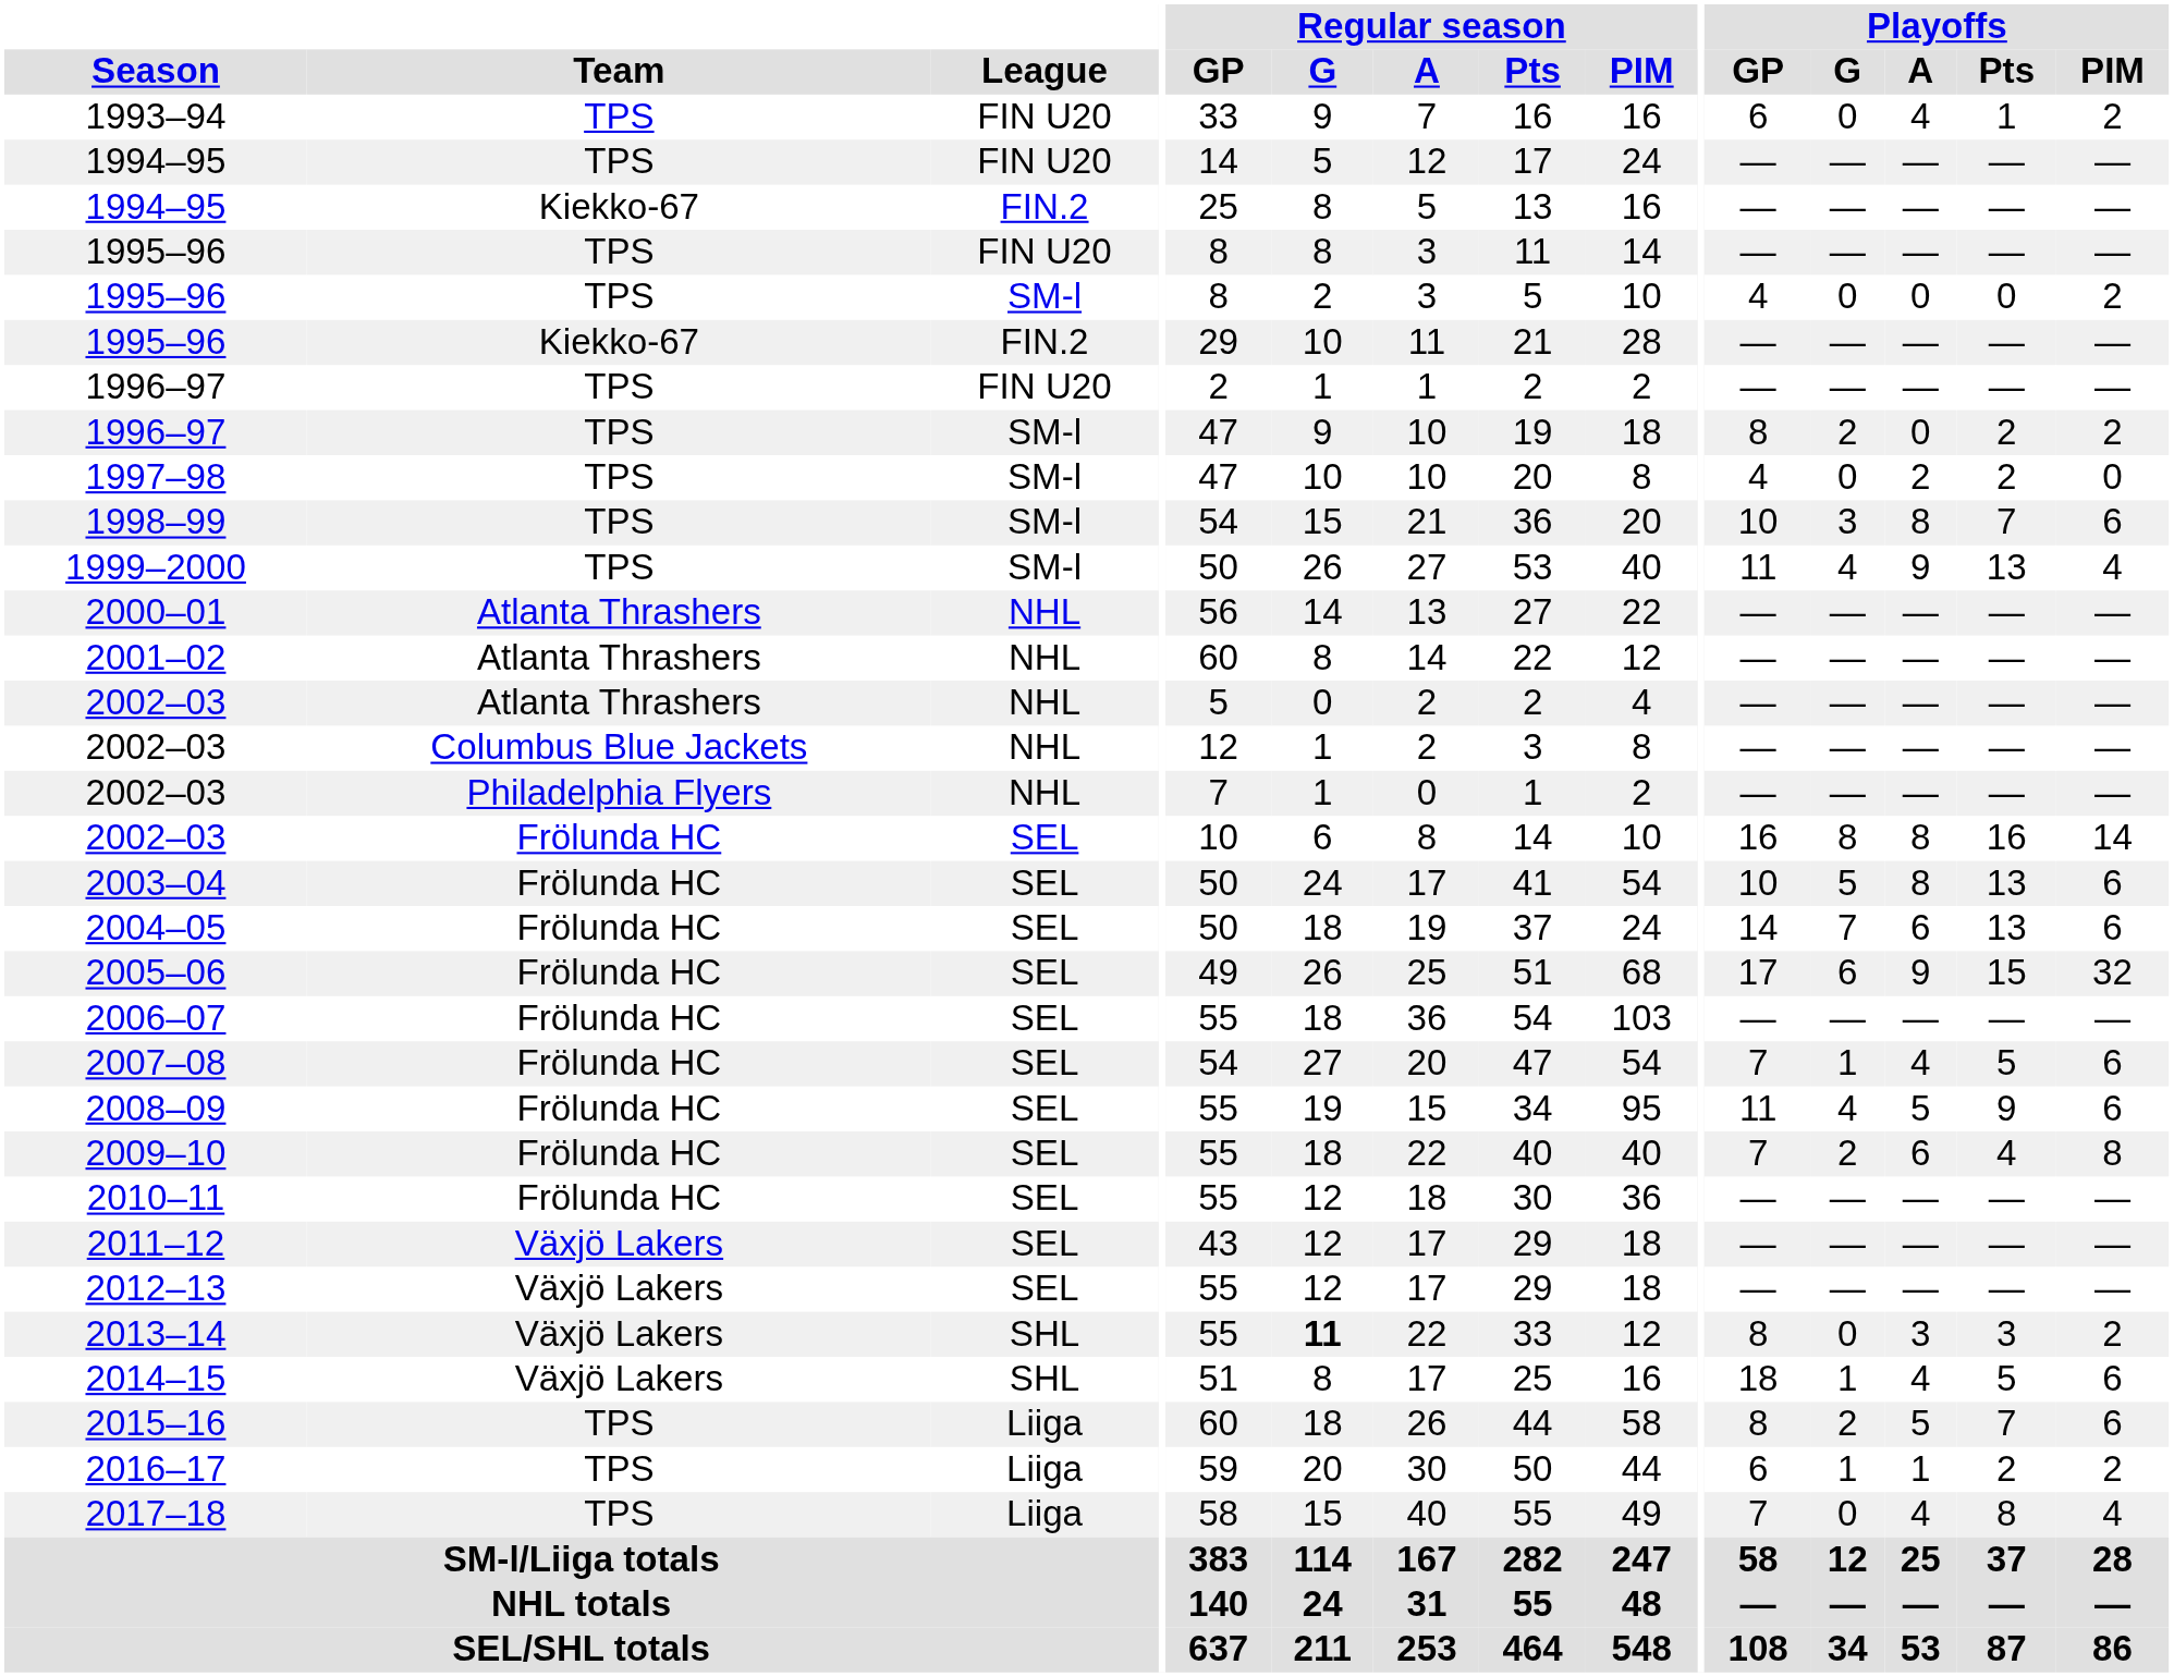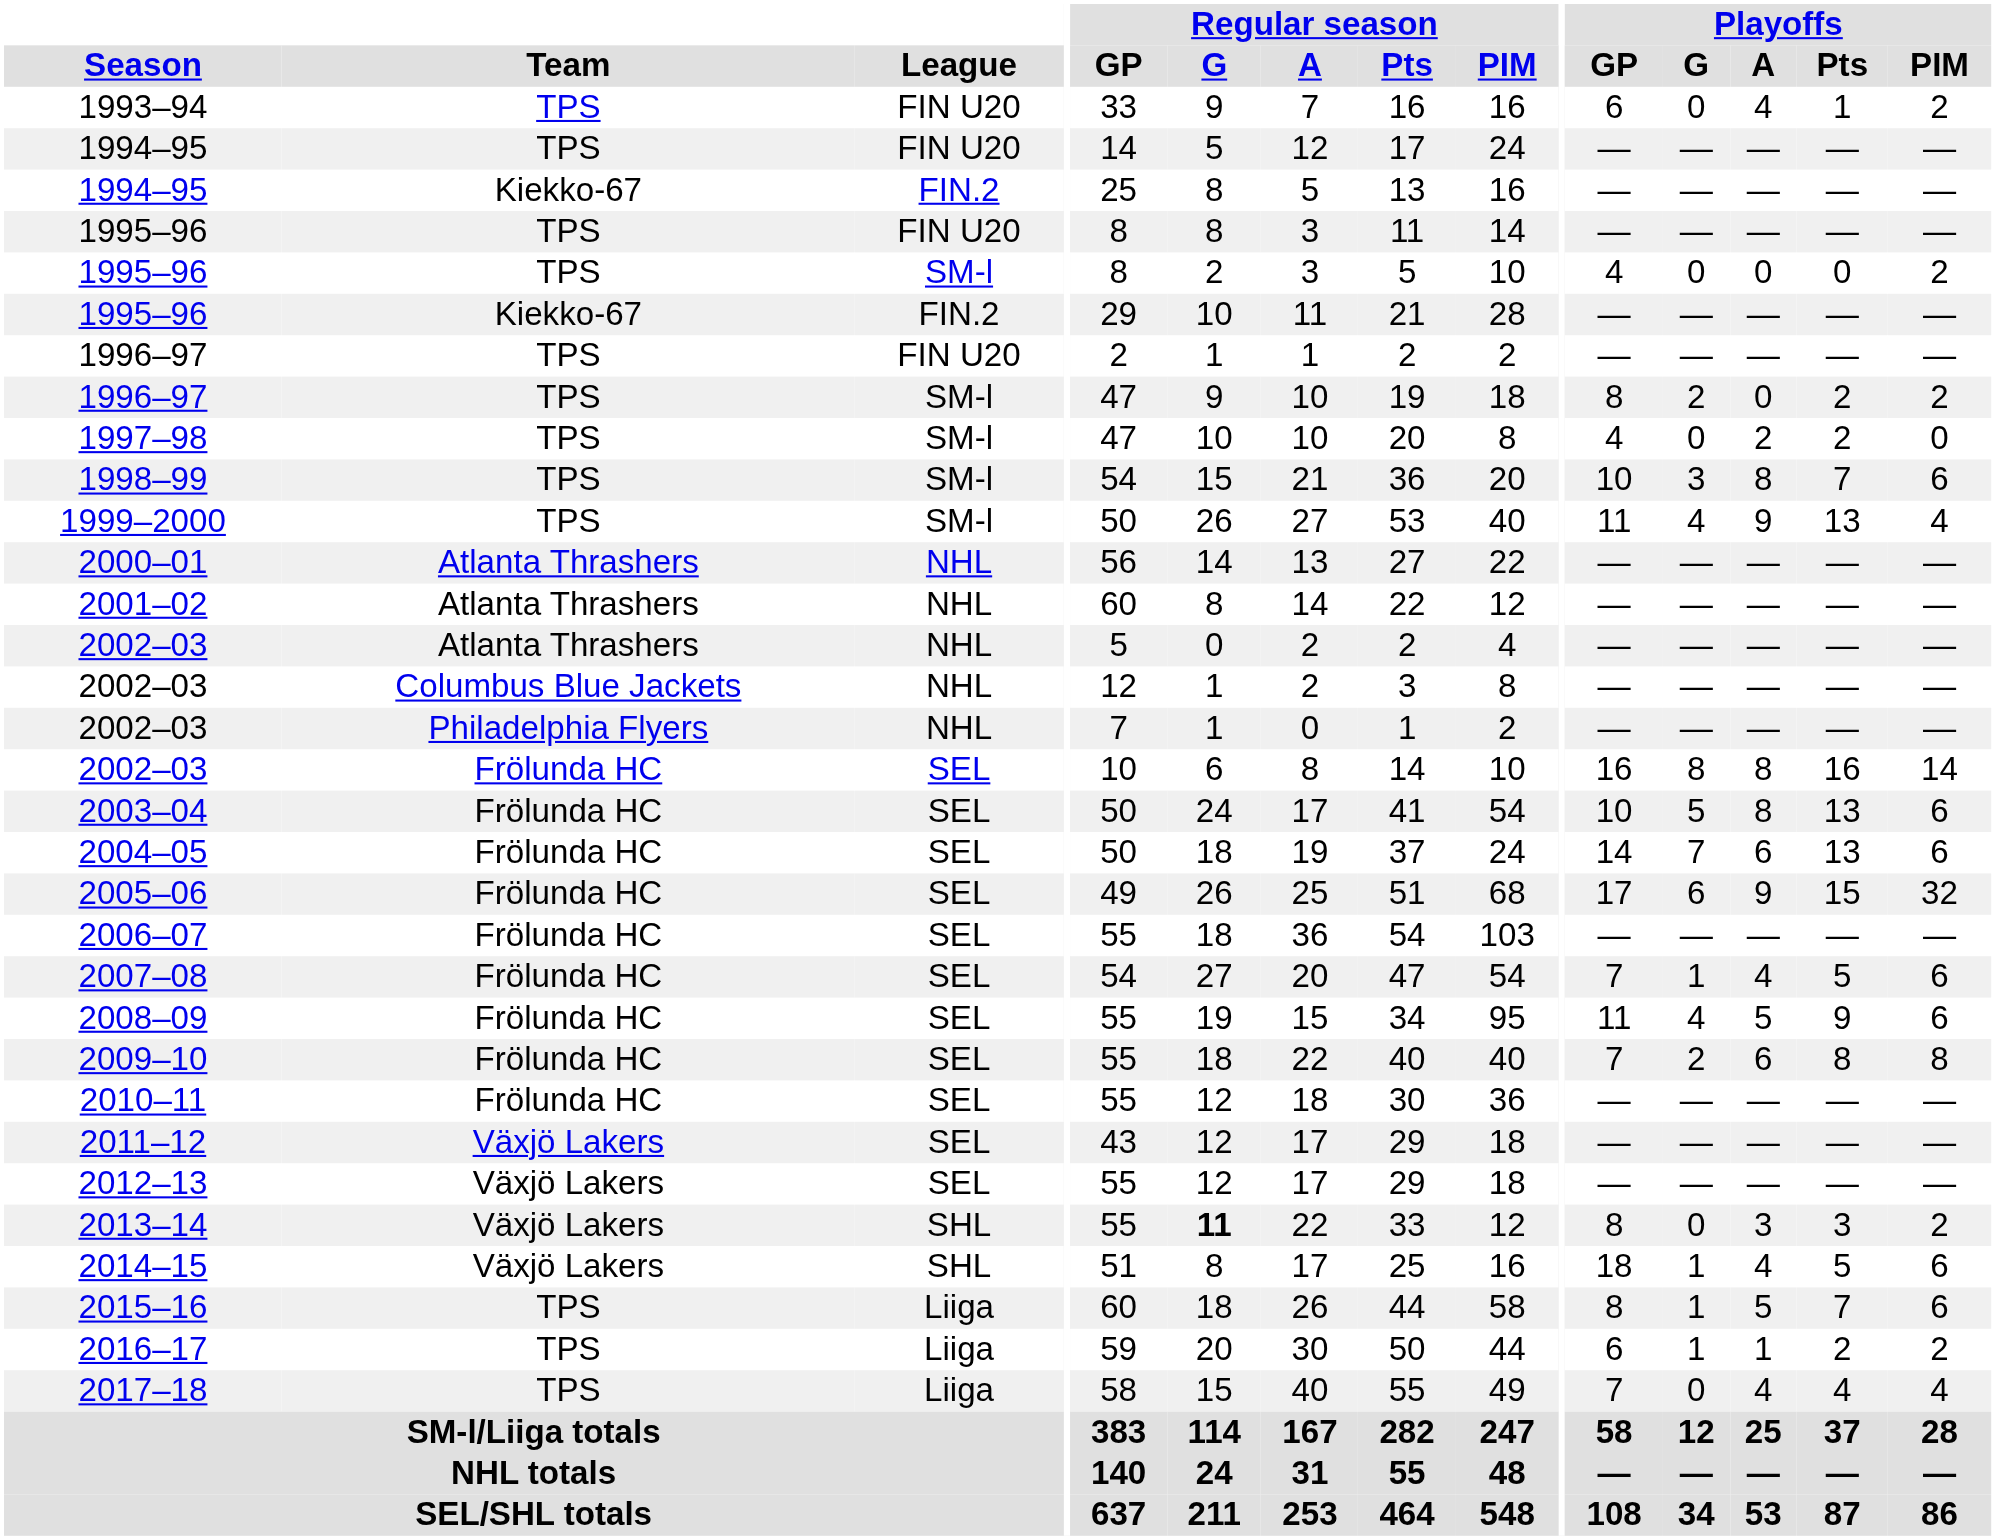2009–10 | Playoffs / Pts: 4 -> 8
2015–16 | Playoffs / G: 2 -> 1
2017–18 | Playoffs / Pts: 8 -> 4
